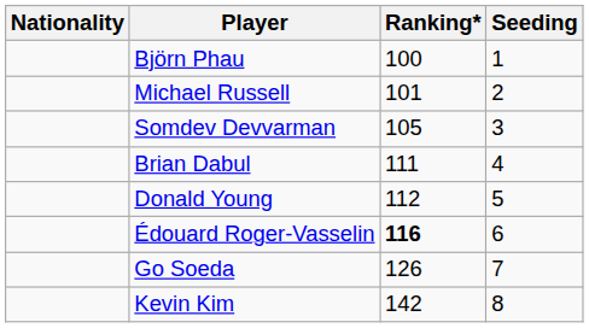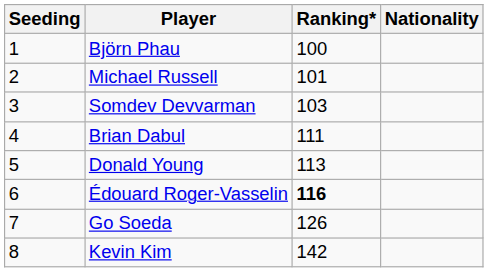columns swapped: Nationality <-> Seeding
Somdev Devvarman | Ranking*: 105 -> 103
Donald Young | Ranking*: 112 -> 113
